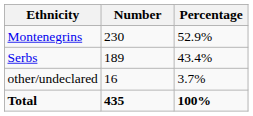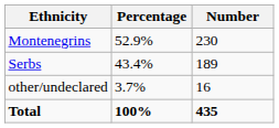columns swapped: Number <-> Percentage
